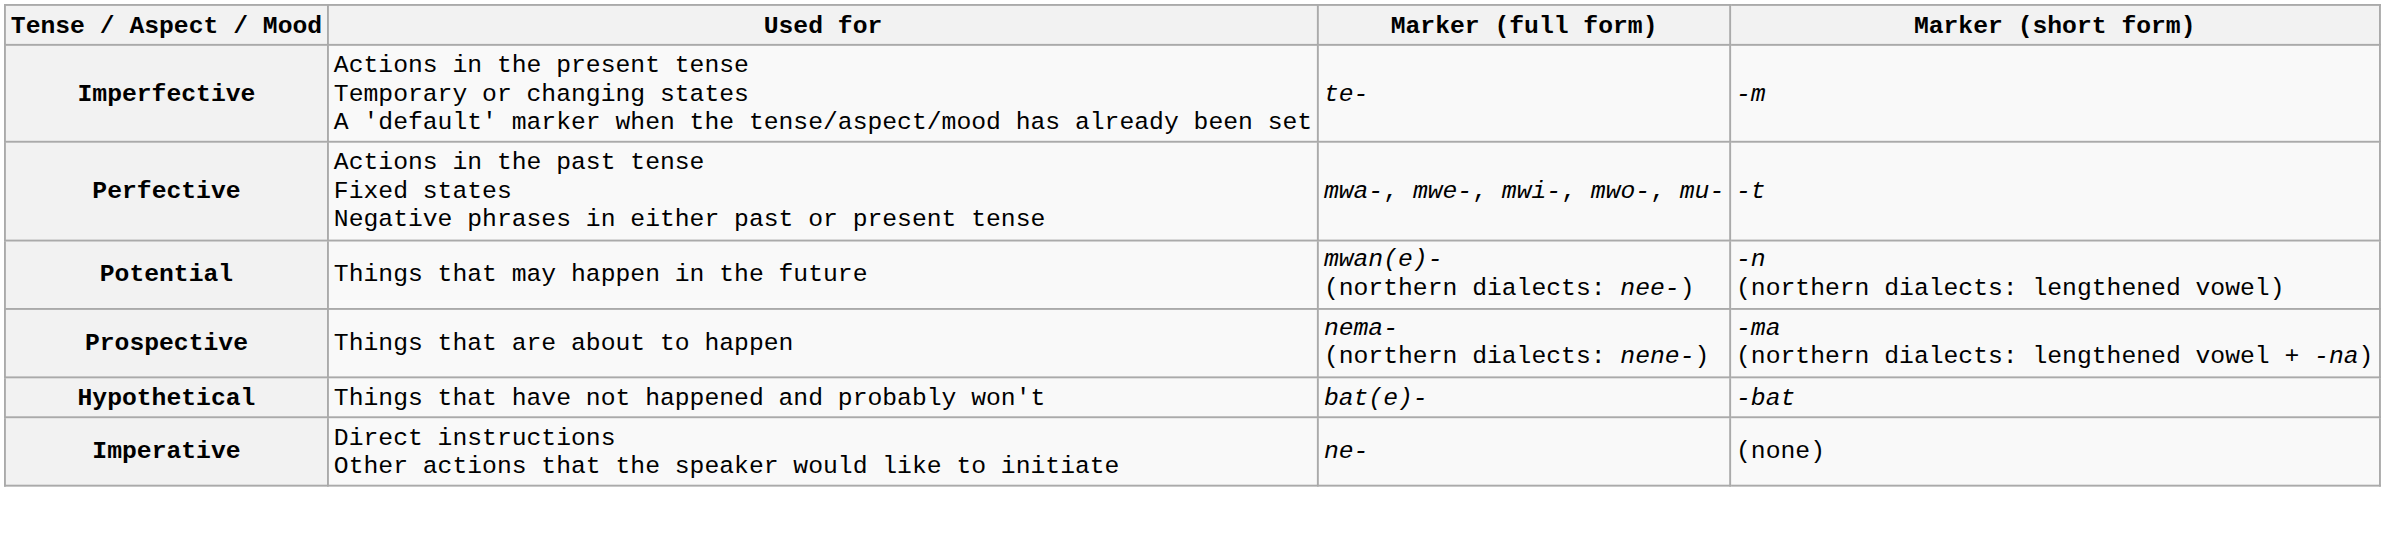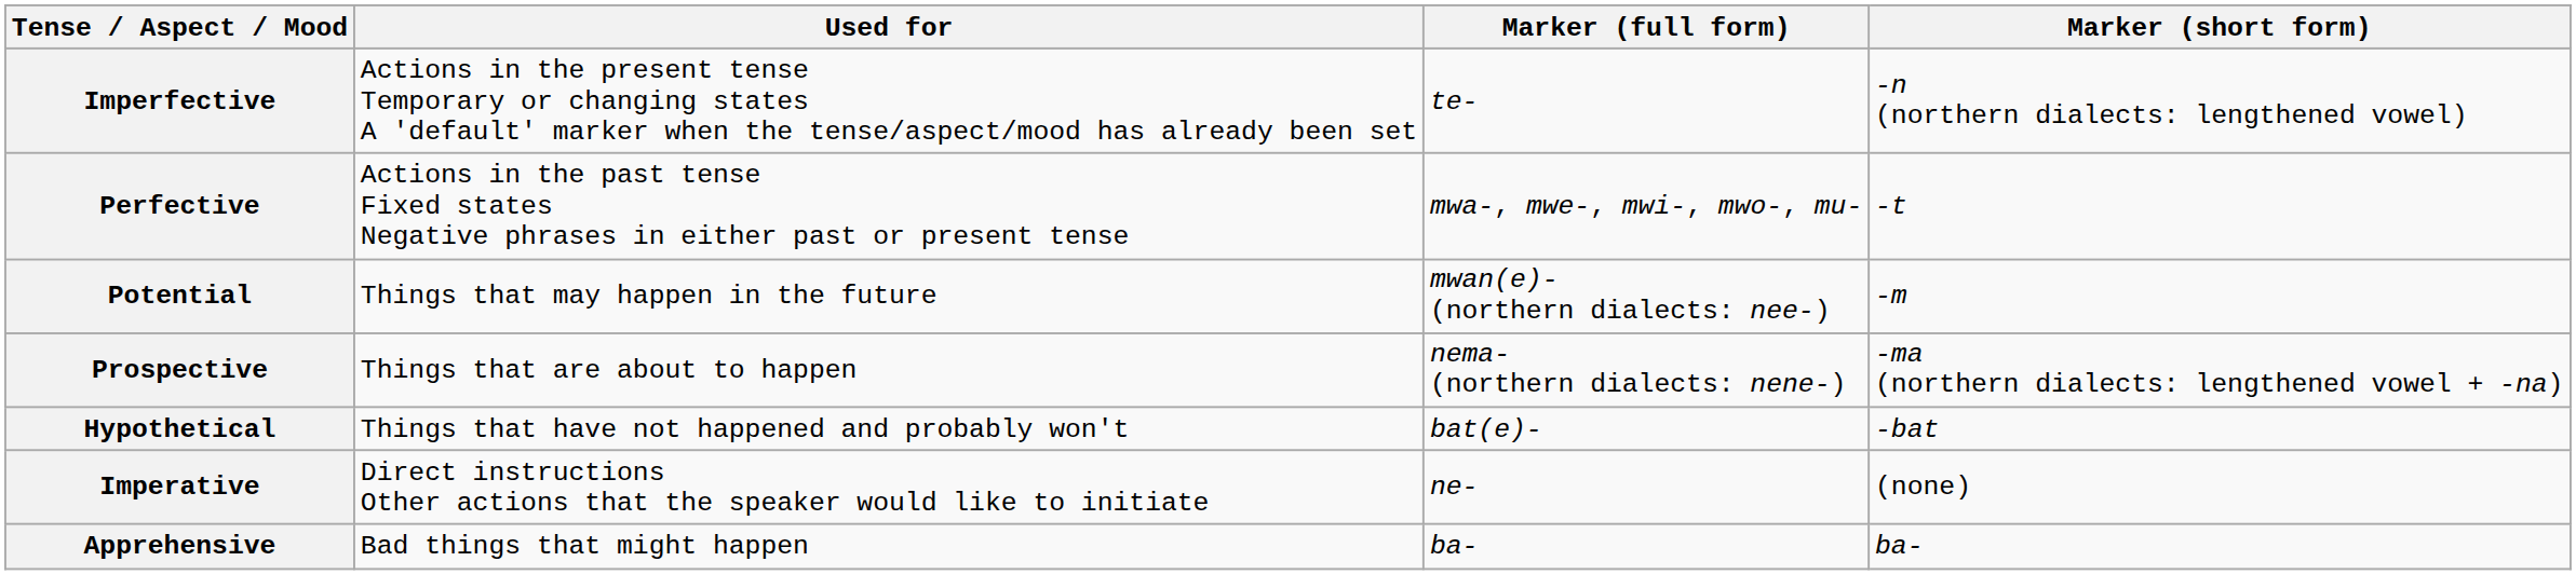Imperfective | Marker (short form): -m -> -n (northern dialects: lengthened vowel)
Potential | Marker (short form): -n (northern dialects: lengthened vowel) -> -m
+ row: Apprehensive | Bad things that might happen | ba- | ba-
